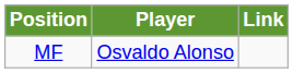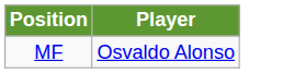- column: Link
